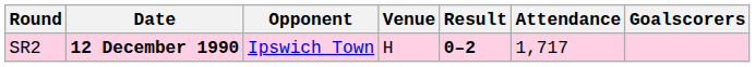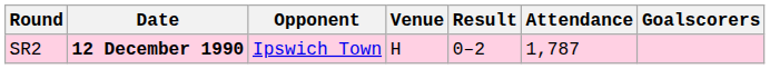SR2 | Result: bold -> normal
SR2 | Attendance: 1,717 -> 1,787
